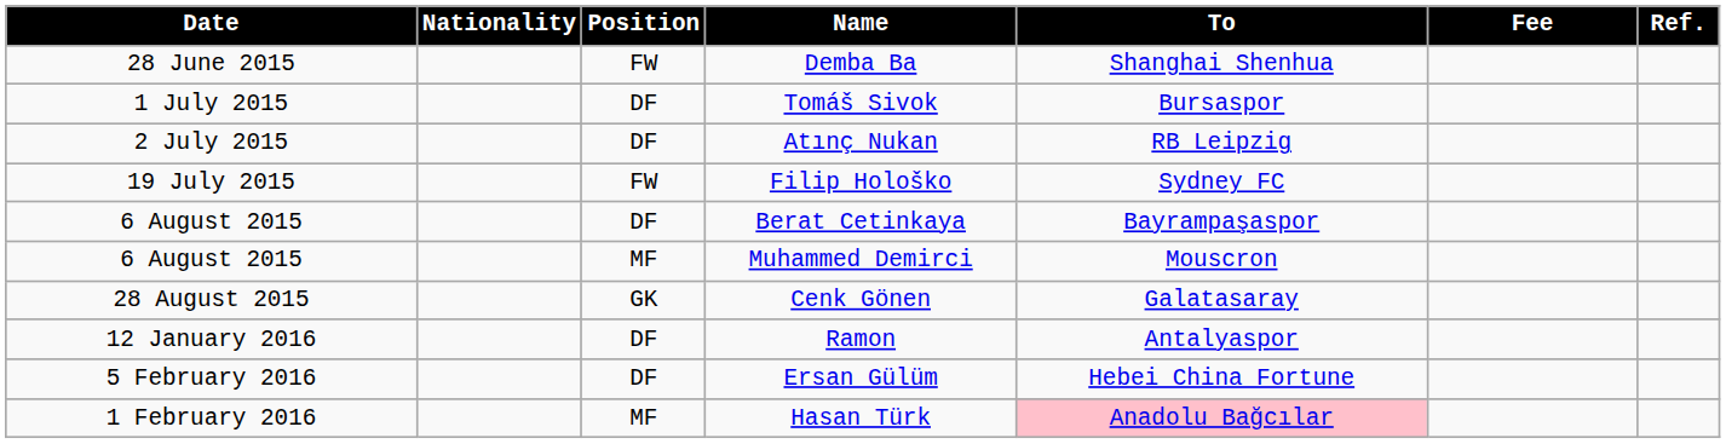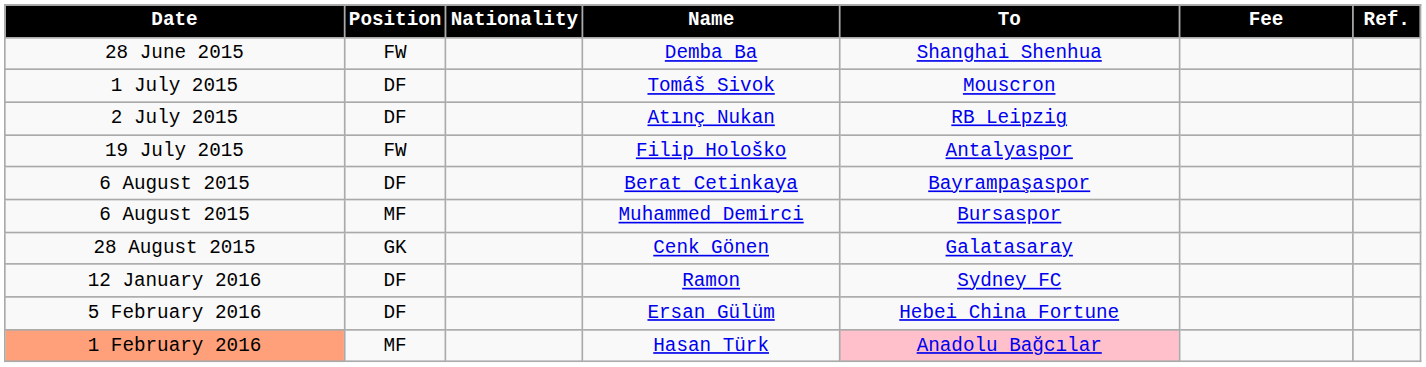columns swapped: Position <-> Nationality
Tomáš Sivok | To: Bursaspor -> Mouscron
Filip Hološko | To: Sydney FC -> Antalyaspor
Muhammed Demirci | To: Mouscron -> Bursaspor
Ramon | To: Antalyaspor -> Sydney FC
Hasan Türk | Date: no background -> lightsalmon background
